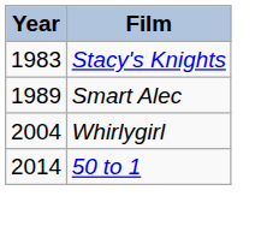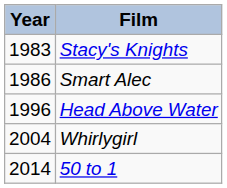Smart Alec | Year: 1989 -> 1986
+ row: 1996 | Head Above Water
